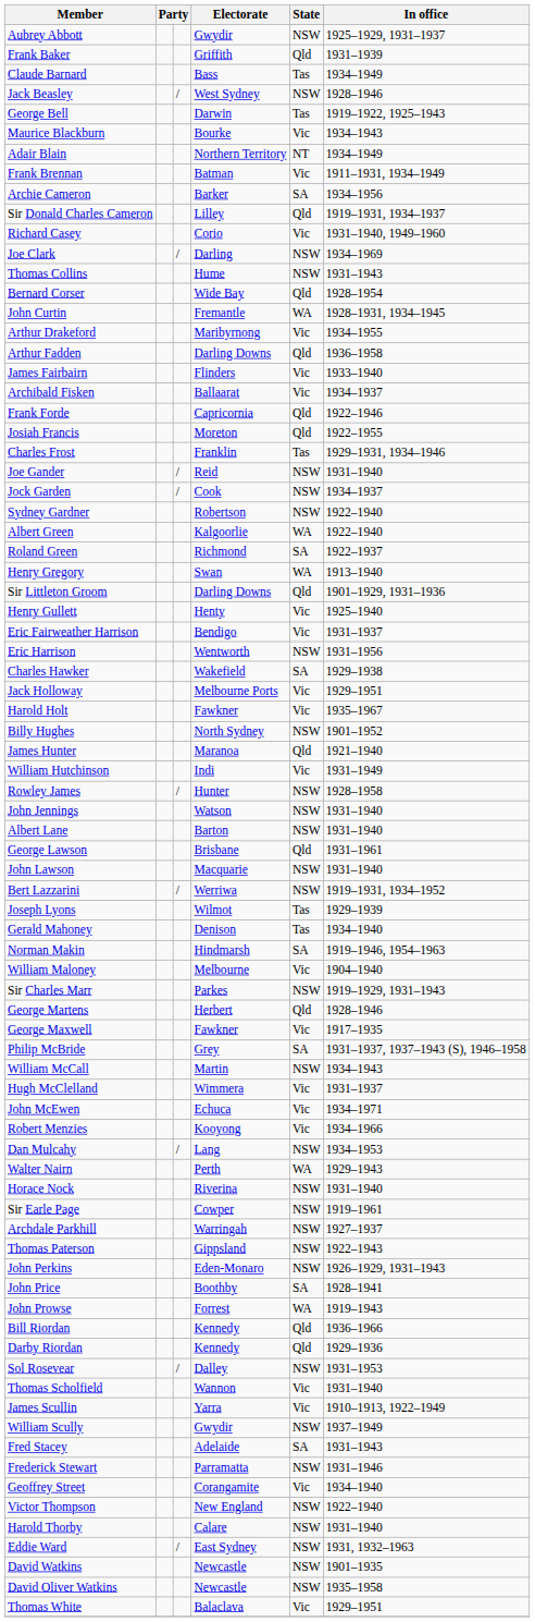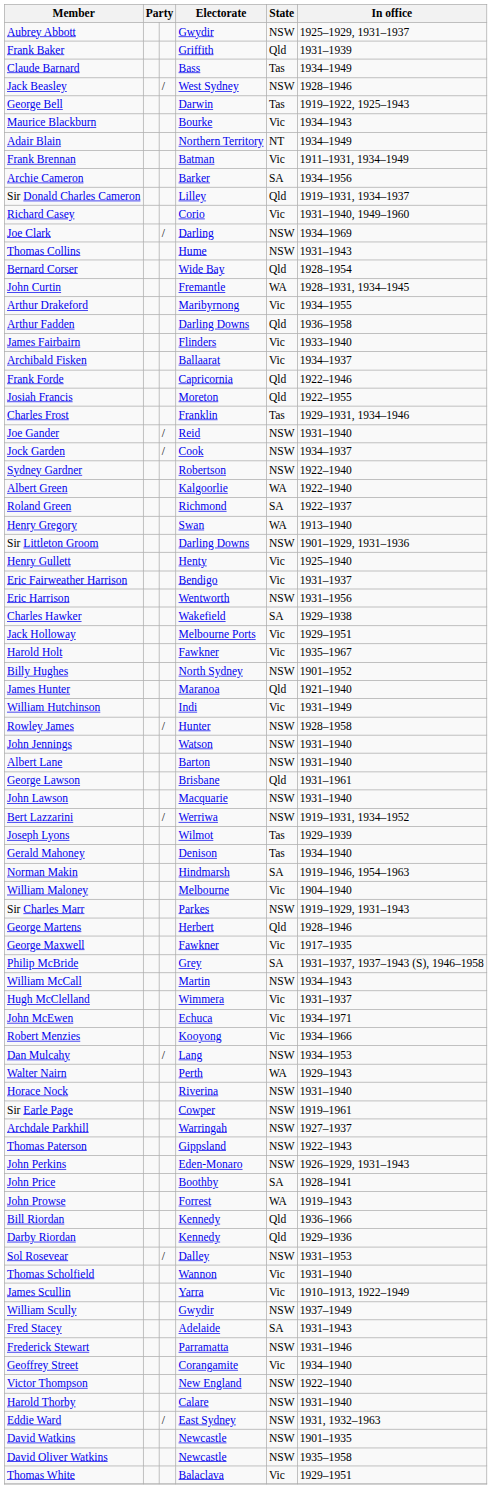Sir Littleton Groom | State: Qld -> NSW
